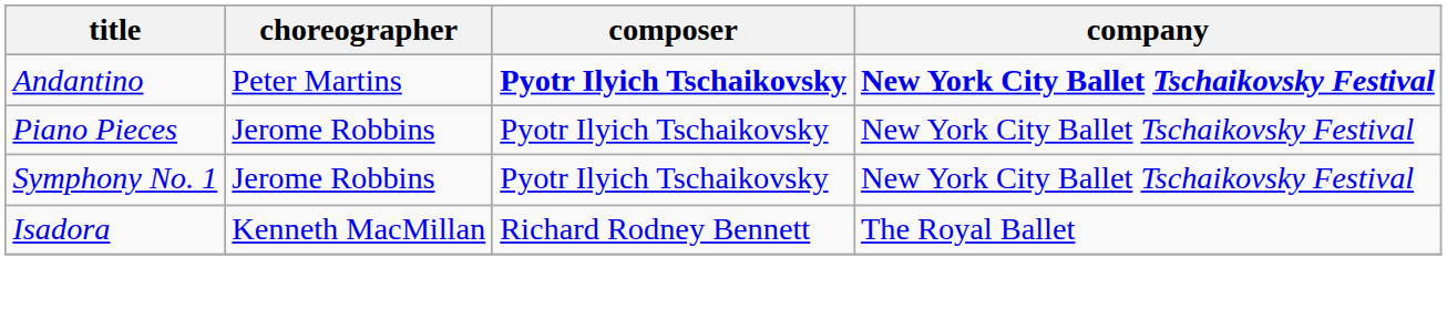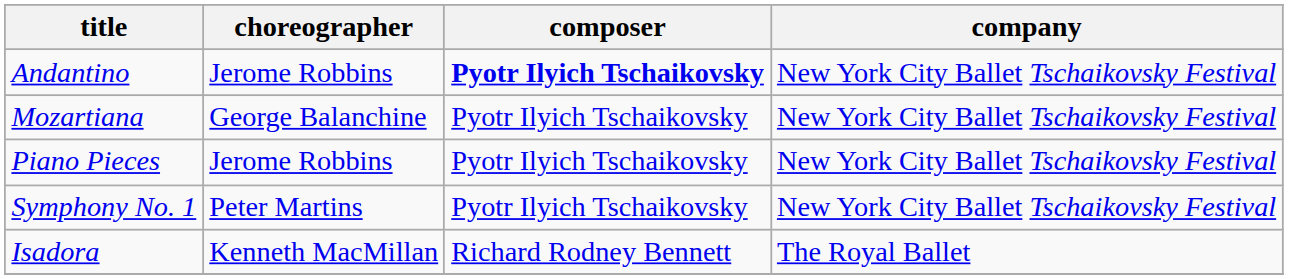Andantino | choreographer: Peter Martins -> Jerome Robbins
Andantino | company: bold -> normal
+ row: Mozartiana | George Balanchine | Pyotr Ilyich Tschaikovsky | New York City Ballet Tschaikovsky Festival
Symphony No. 1 | choreographer: Jerome Robbins -> Peter Martins
